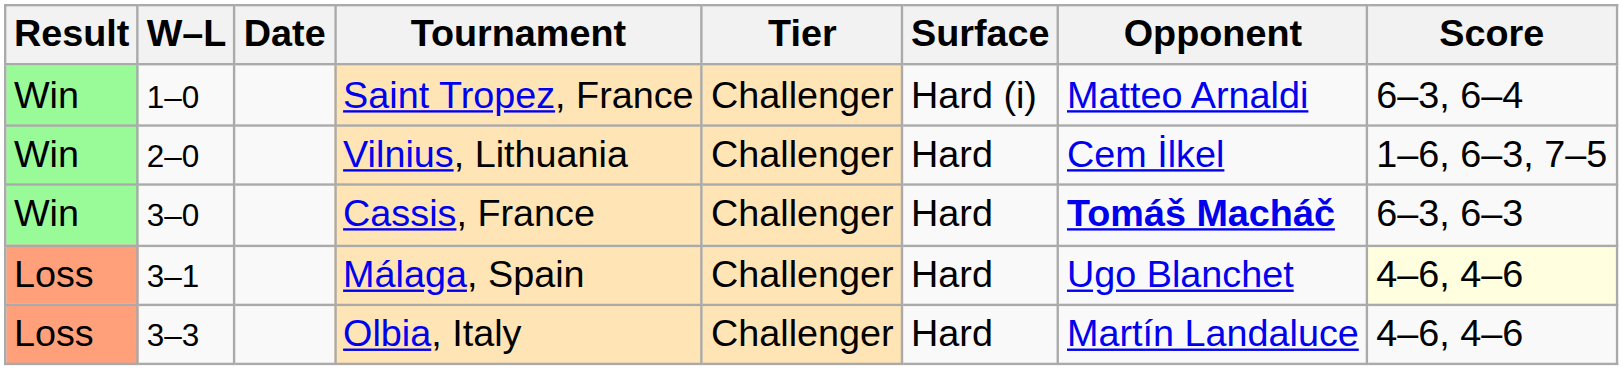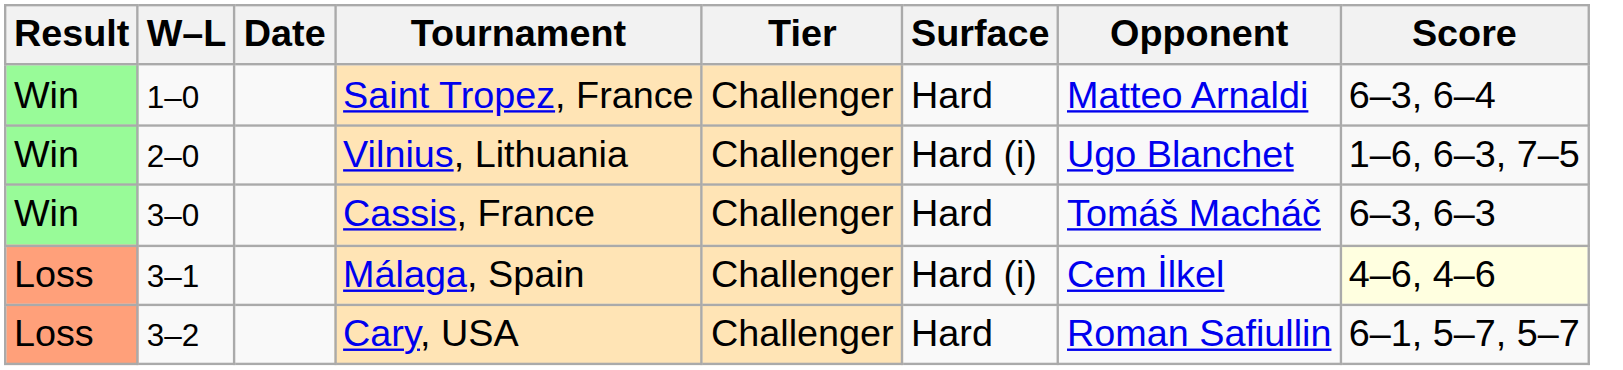Saint Tropez, France | Surface: Hard (i) -> Hard
Vilnius, Lithuania | Surface: Hard -> Hard (i)
Vilnius, Lithuania | Opponent: Cem İlkel -> Ugo Blanchet
Cassis, France | Opponent: bold -> normal
Málaga, Spain | Surface: Hard -> Hard (i)
Málaga, Spain | Opponent: Ugo Blanchet -> Cem İlkel
+ row: Loss | 3–2 | Cary, USA | Challenger | Hard | Roman Safiullin | 6–1, 5–7, 5–7
- row: Loss | 3–3 | Olbia, Italy | Challenger | Hard | Martín Landaluce | 4–6, 4–6
